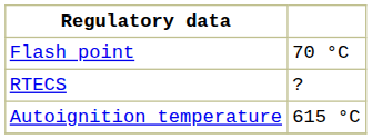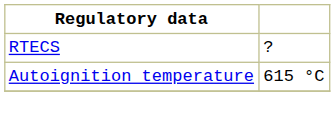- row: Flash point | 70 °C
